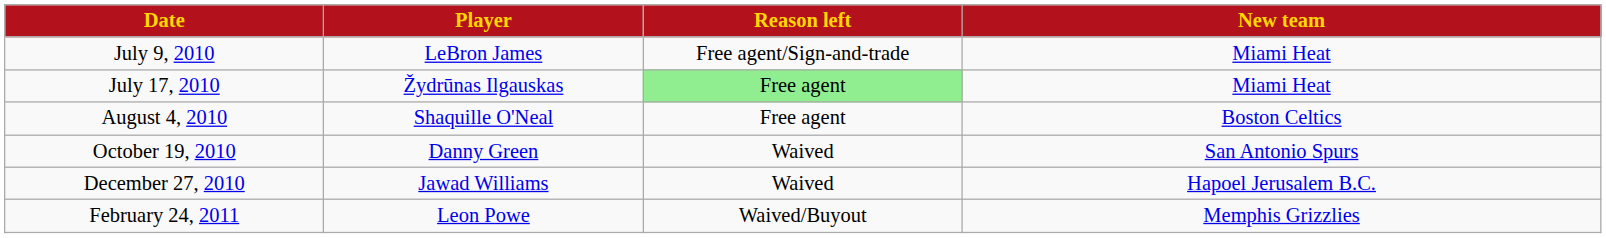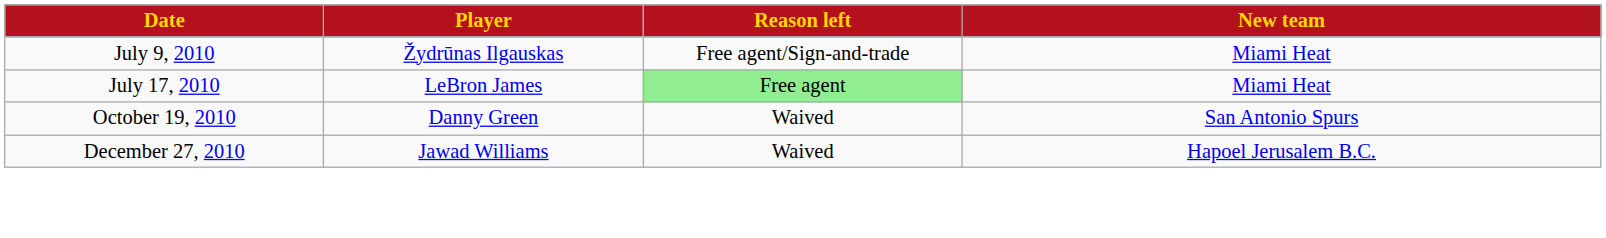July 9, 2010 | Player: LeBron James -> Žydrūnas Ilgauskas
July 17, 2010 | Player: Žydrūnas Ilgauskas -> LeBron James
- row: August 4, 2010 | Shaquille O'Neal | Free agent | Boston Celtics
- row: February 24, 2011 | Leon Powe | Waived/Buyout | Memphis Grizzlies
